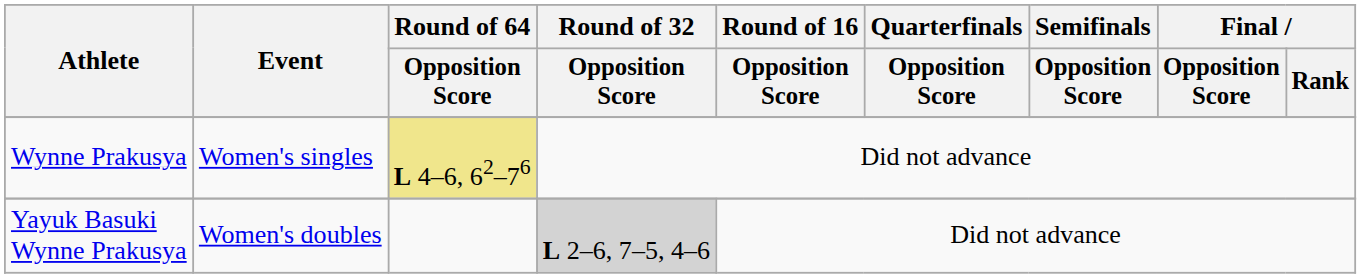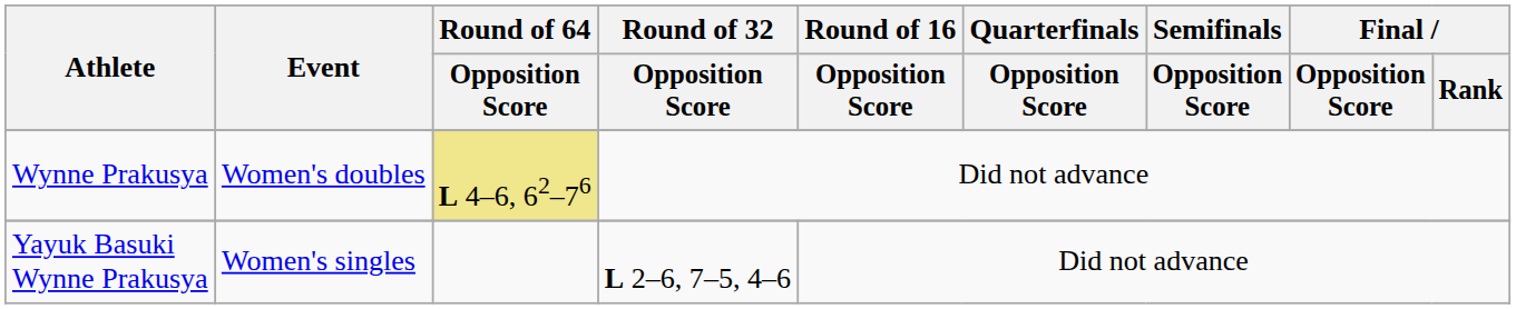Wynne Prakusya | Event: Women's singles -> Women's doubles
Yayuk Basuki Wynne Prakusya | Event: Women's doubles -> Women's singles
Yayuk Basuki Wynne Prakusya | Round of 32 / Opposition Score: lightgrey background -> no background
